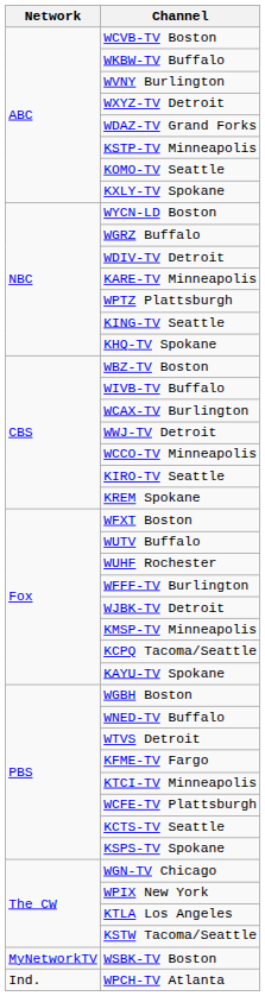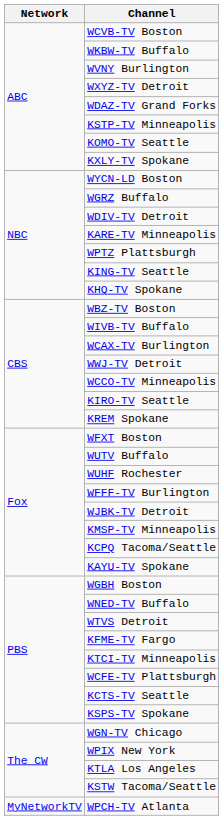- row: MyNetworkTV | WSBK-TV Boston
WPCH-TV Atlanta | Network: Ind. -> MyNetworkTV
